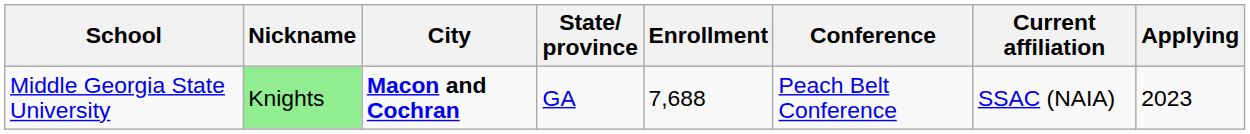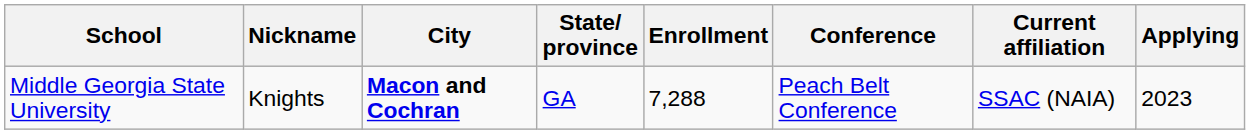Middle Georgia State University | Nickname: lightgreen background -> no background
Middle Georgia State University | Enrollment: 7,688 -> 7,288
